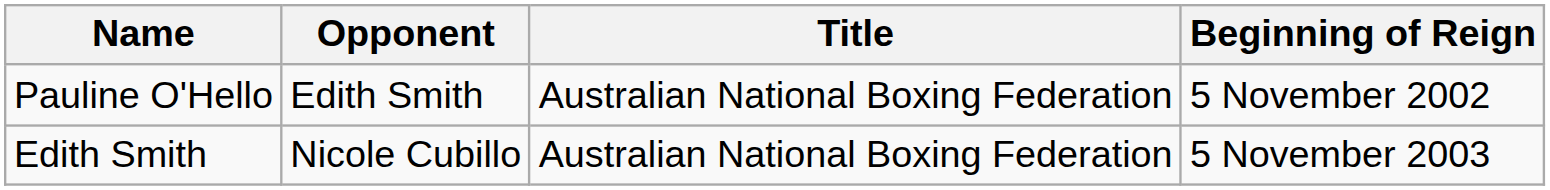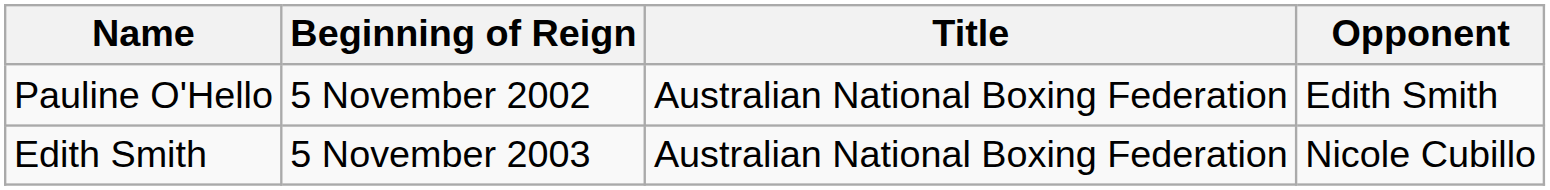columns swapped: Beginning of Reign <-> Opponent
